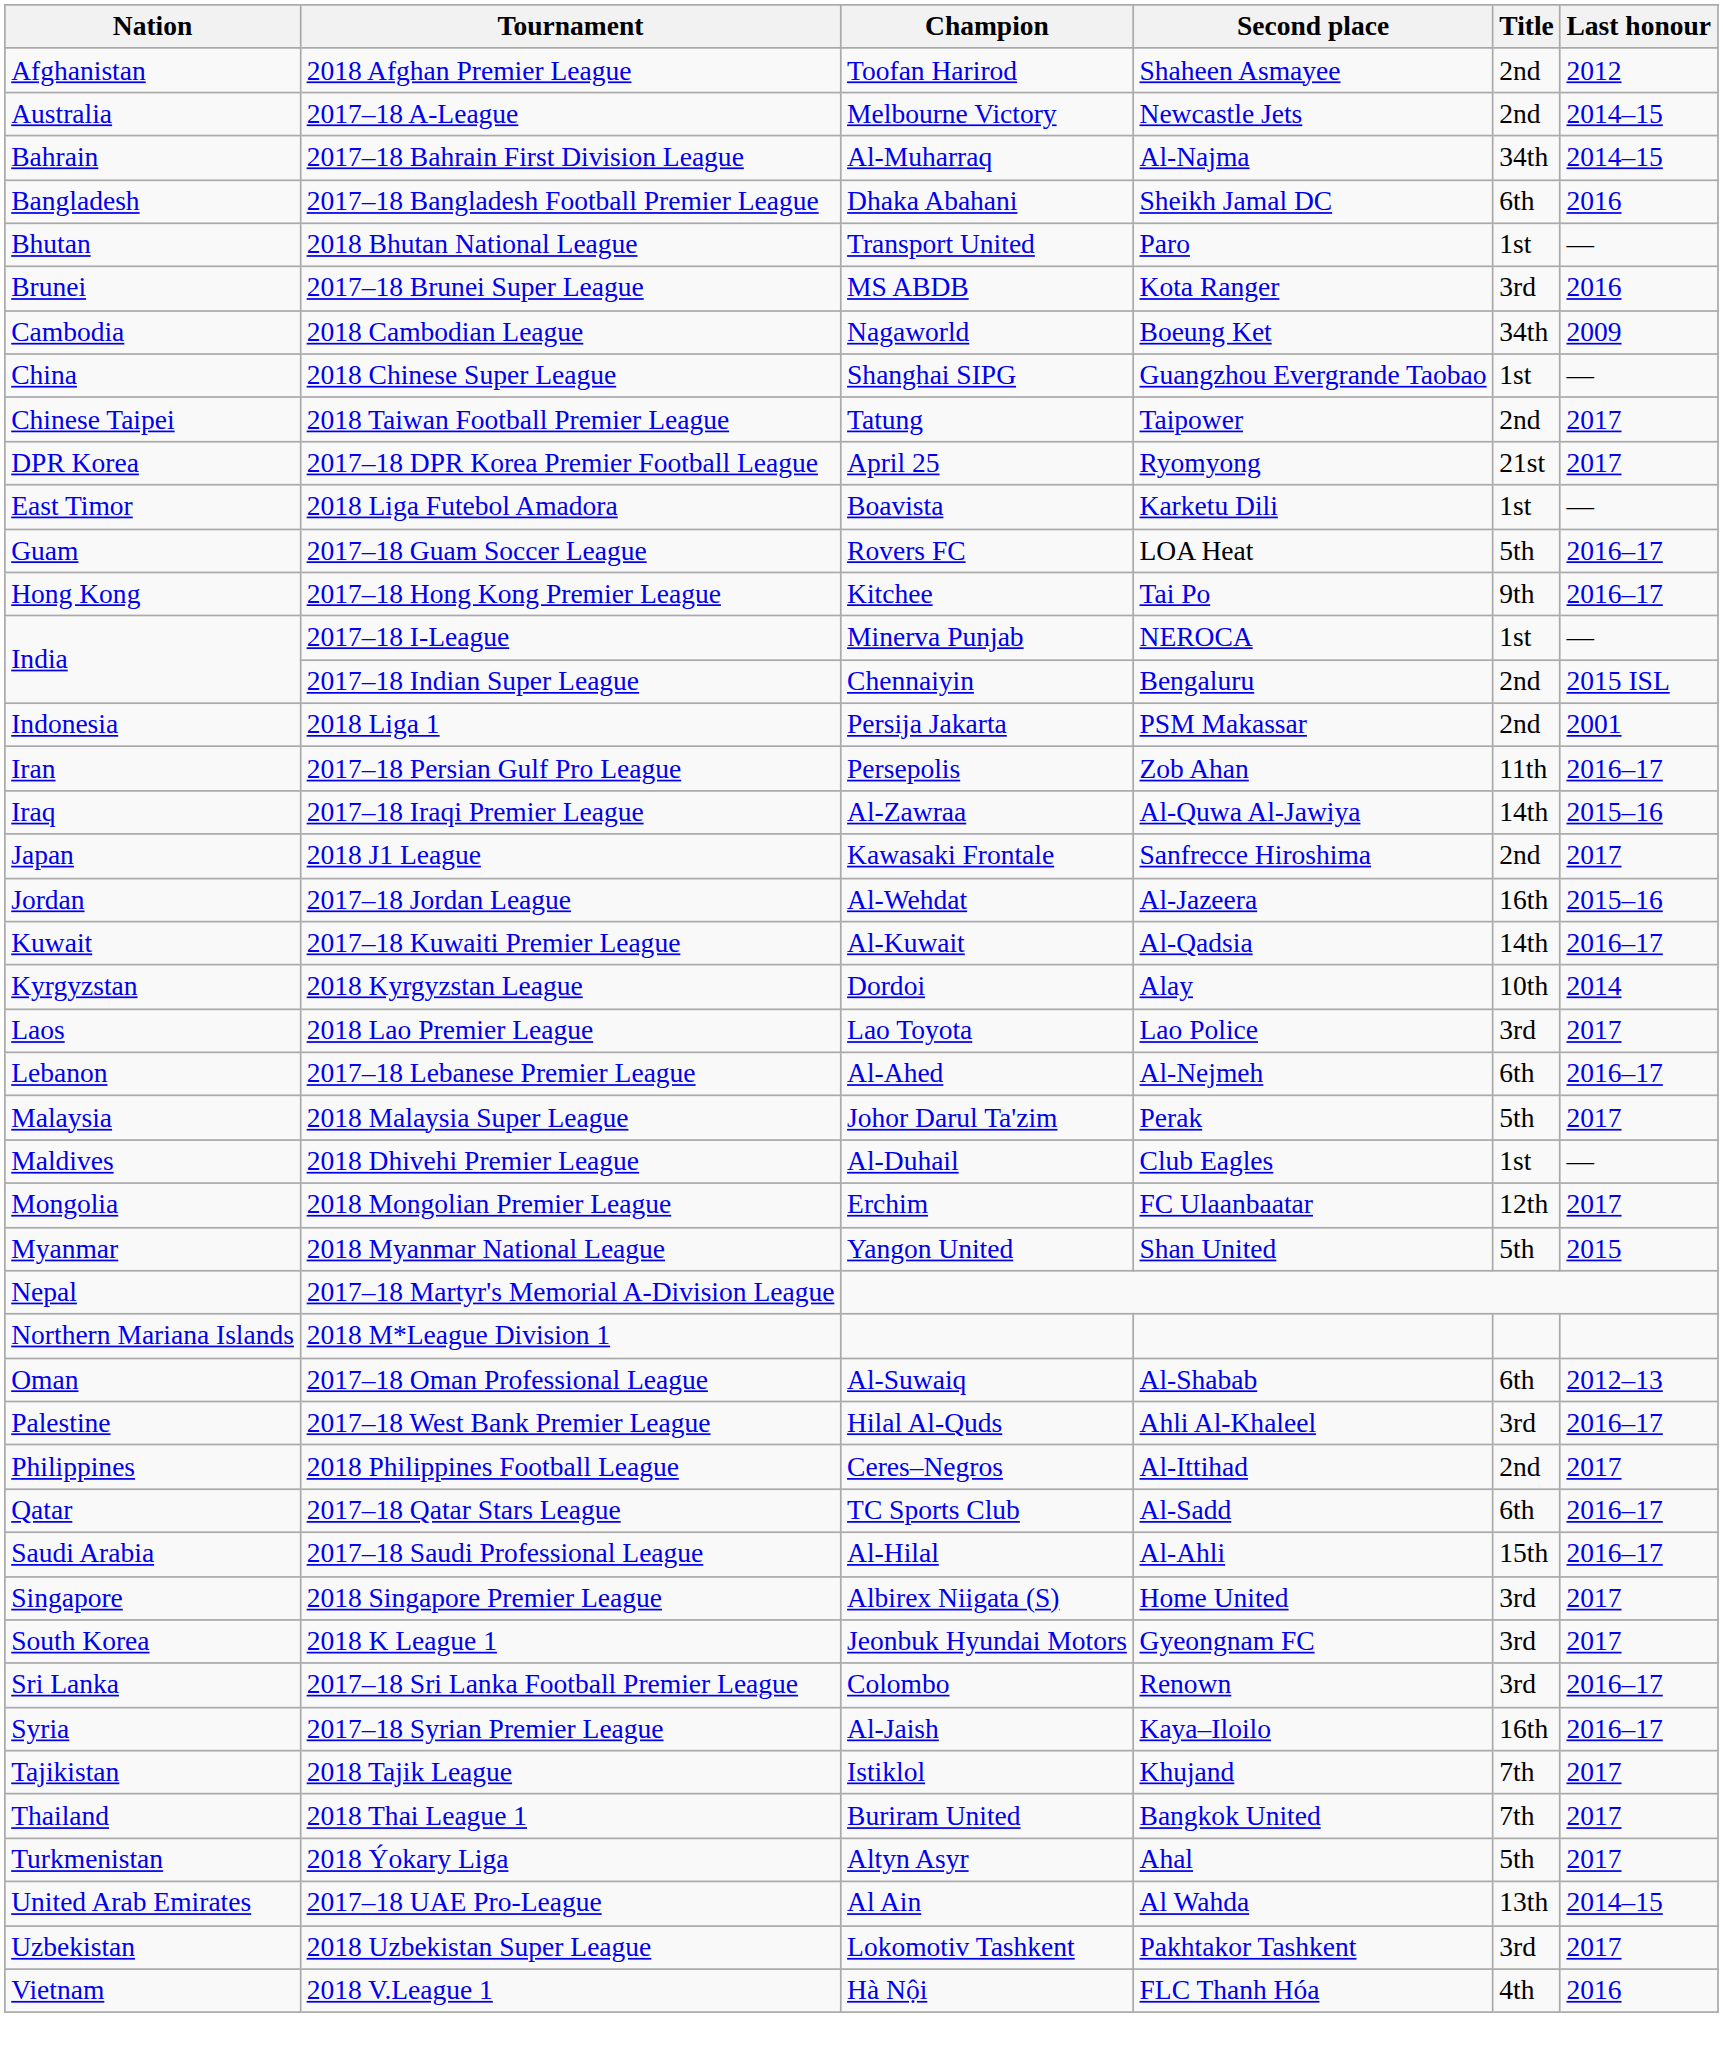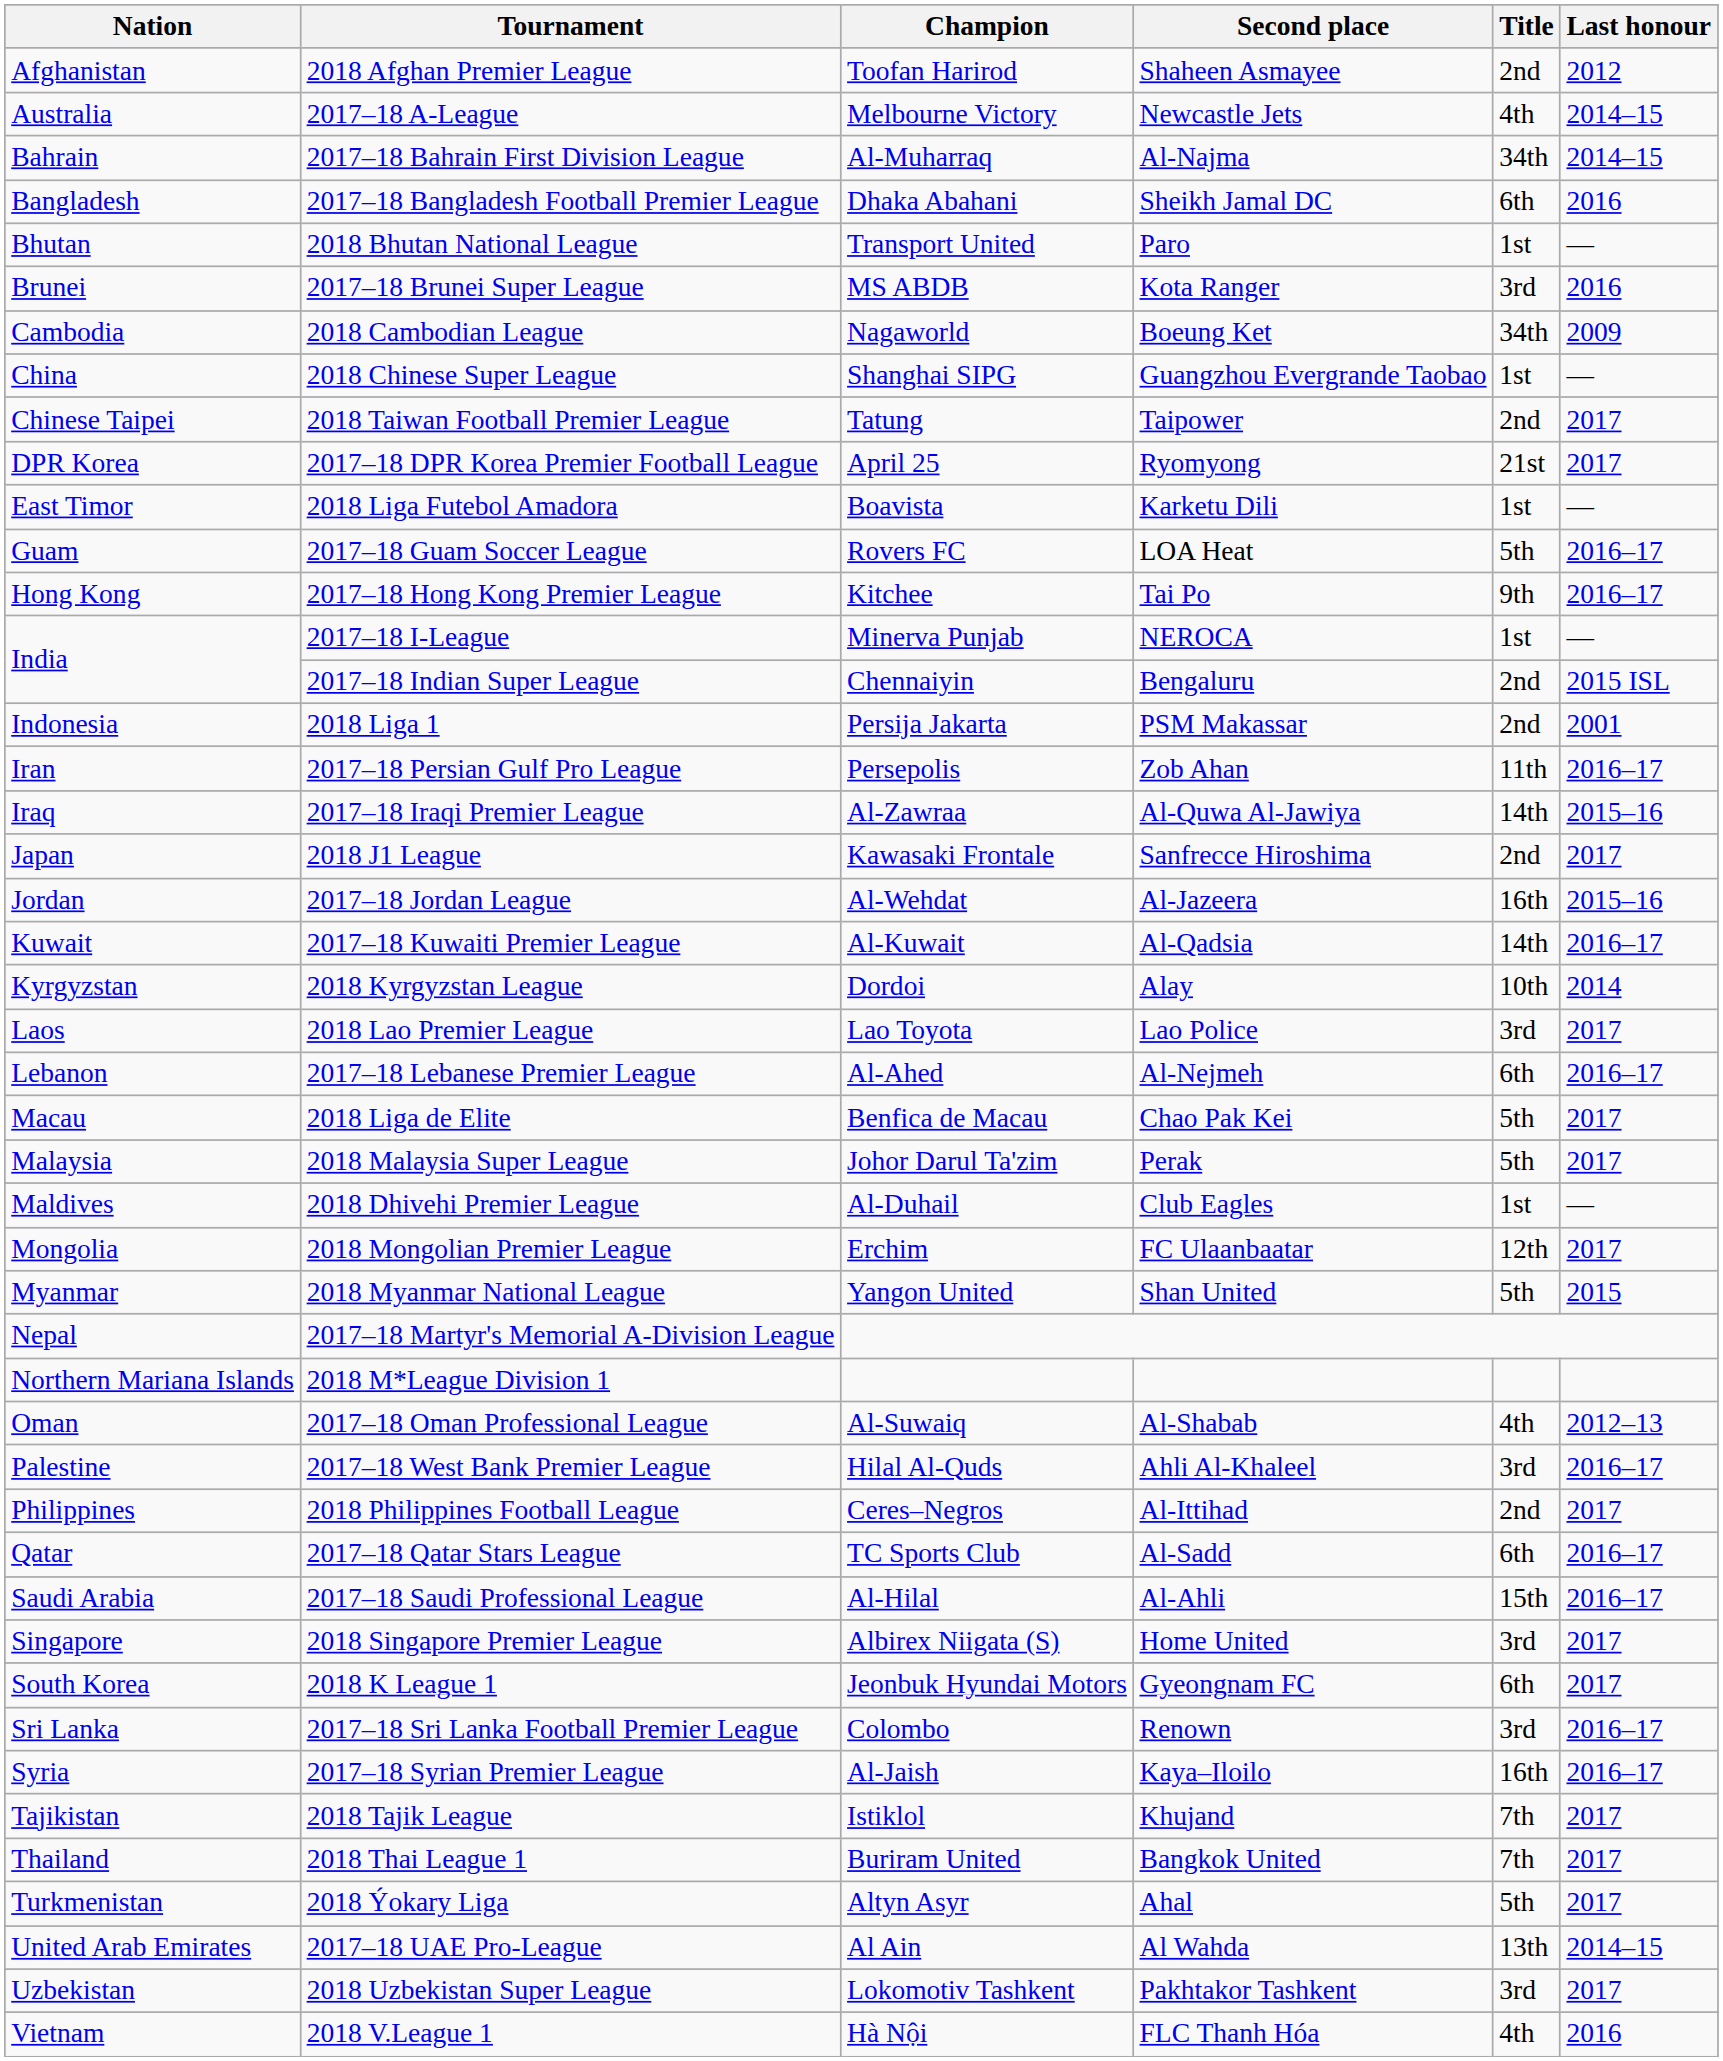2017–18 A-League | Title: 2nd -> 4th
+ row: Macau | 2018 Liga de Elite | Benfica de Macau | Chao Pak Kei | 5th | 2017
2017–18 Oman Professional League | Title: 6th -> 4th
2018 K League 1 | Title: 3rd -> 6th
